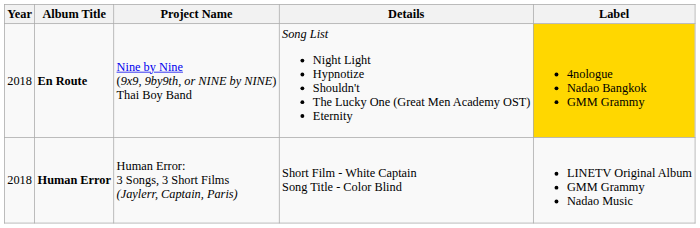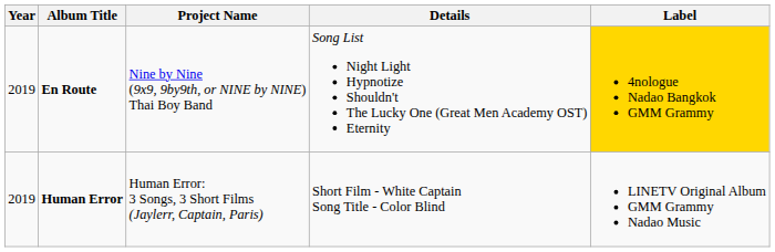En Route | Year: 2018 -> 2019
Human Error | Year: 2018 -> 2019
